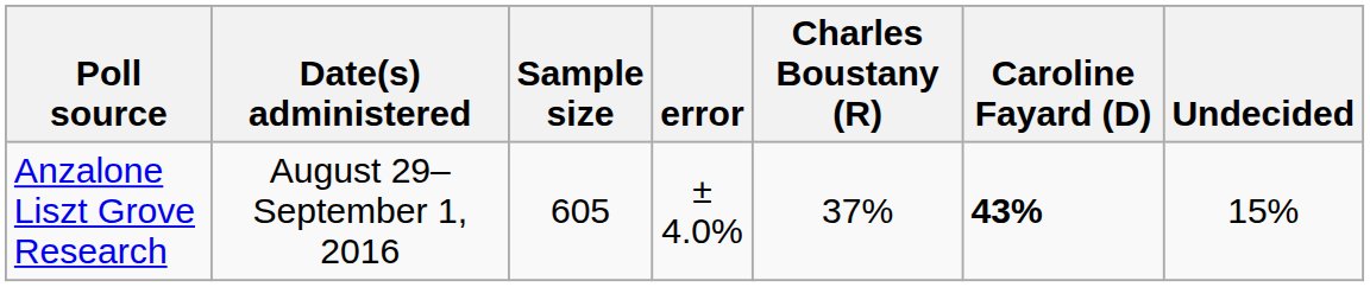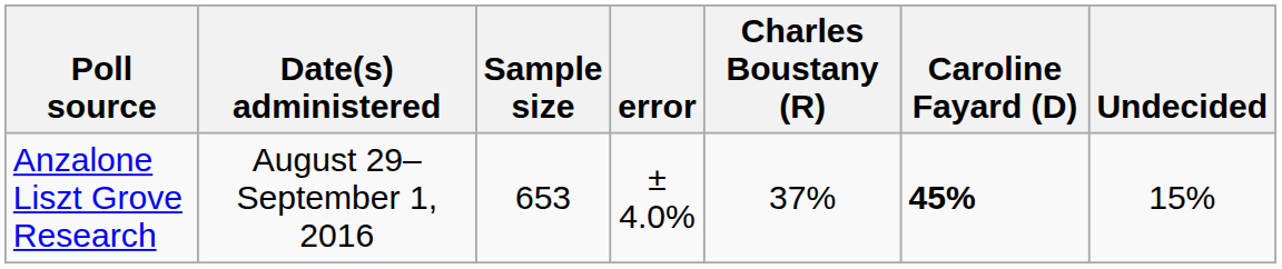Anzalone Liszt Grove Research | Sample size: 605 -> 653
Anzalone Liszt Grove Research | Caroline Fayard (D): 43% -> 45%
